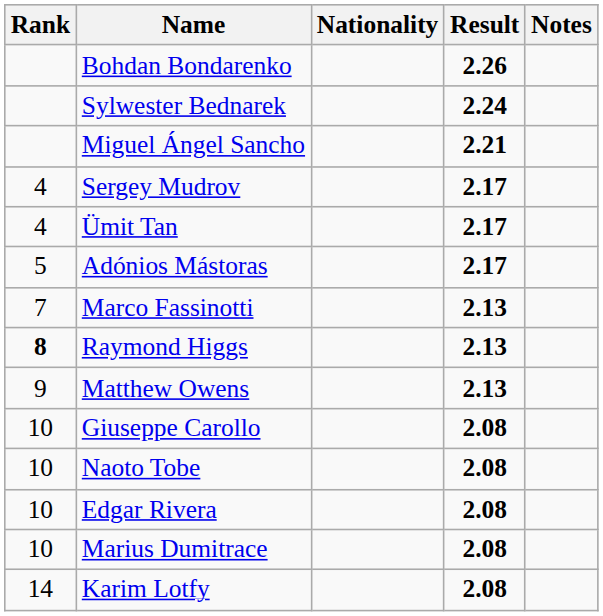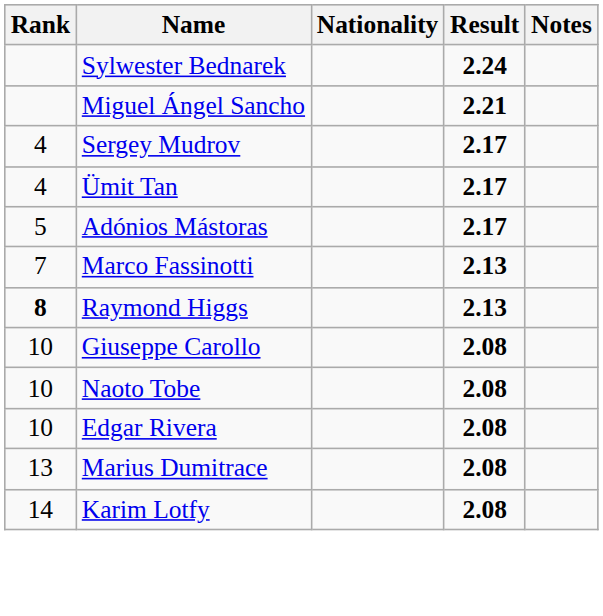- row: Bohdan Bondarenko | 2.26
- row: 9 | Matthew Owens | 2.13
Marius Dumitrace | Rank: 10 -> 13
